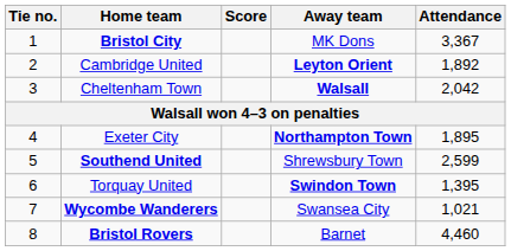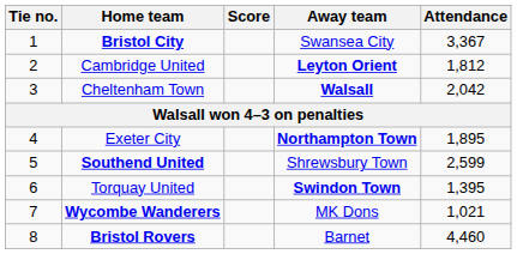Bristol City | Away team: MK Dons -> Swansea City
Cambridge United | Attendance: 1,892 -> 1,812
Wycombe Wanderers | Away team: Swansea City -> MK Dons
